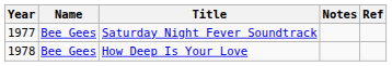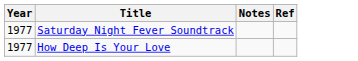- column: Name | Bee Gees | Bee Gees
How Deep Is Your Love | Year: 1978 -> 1977
